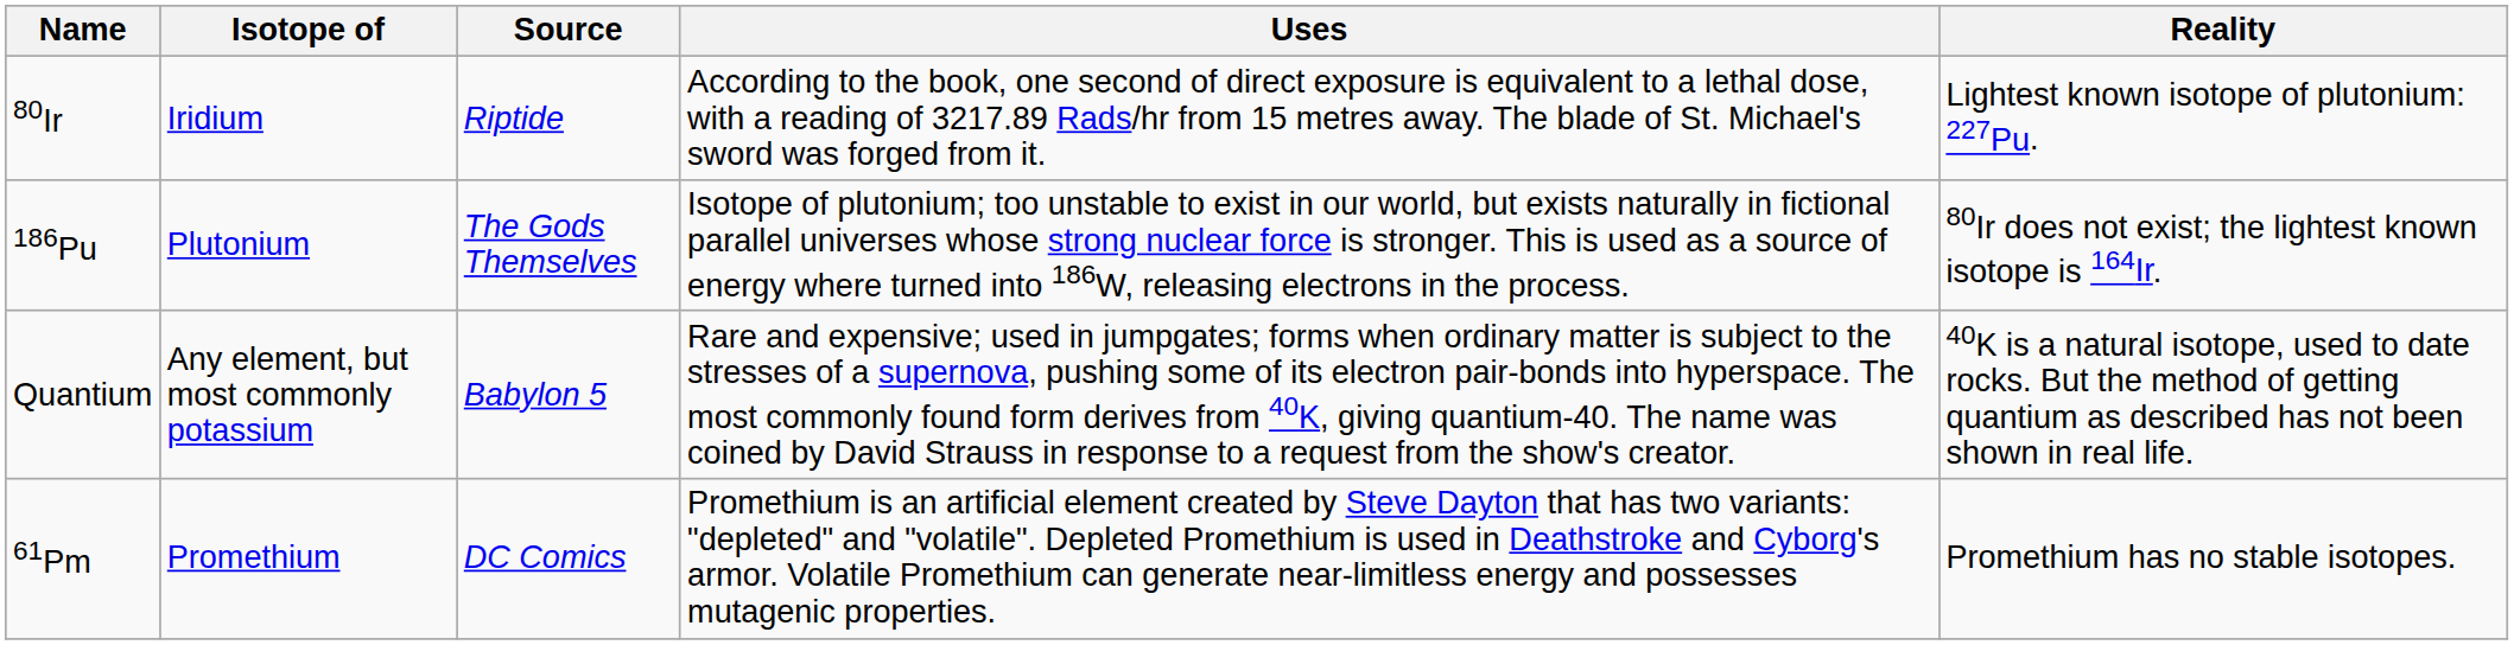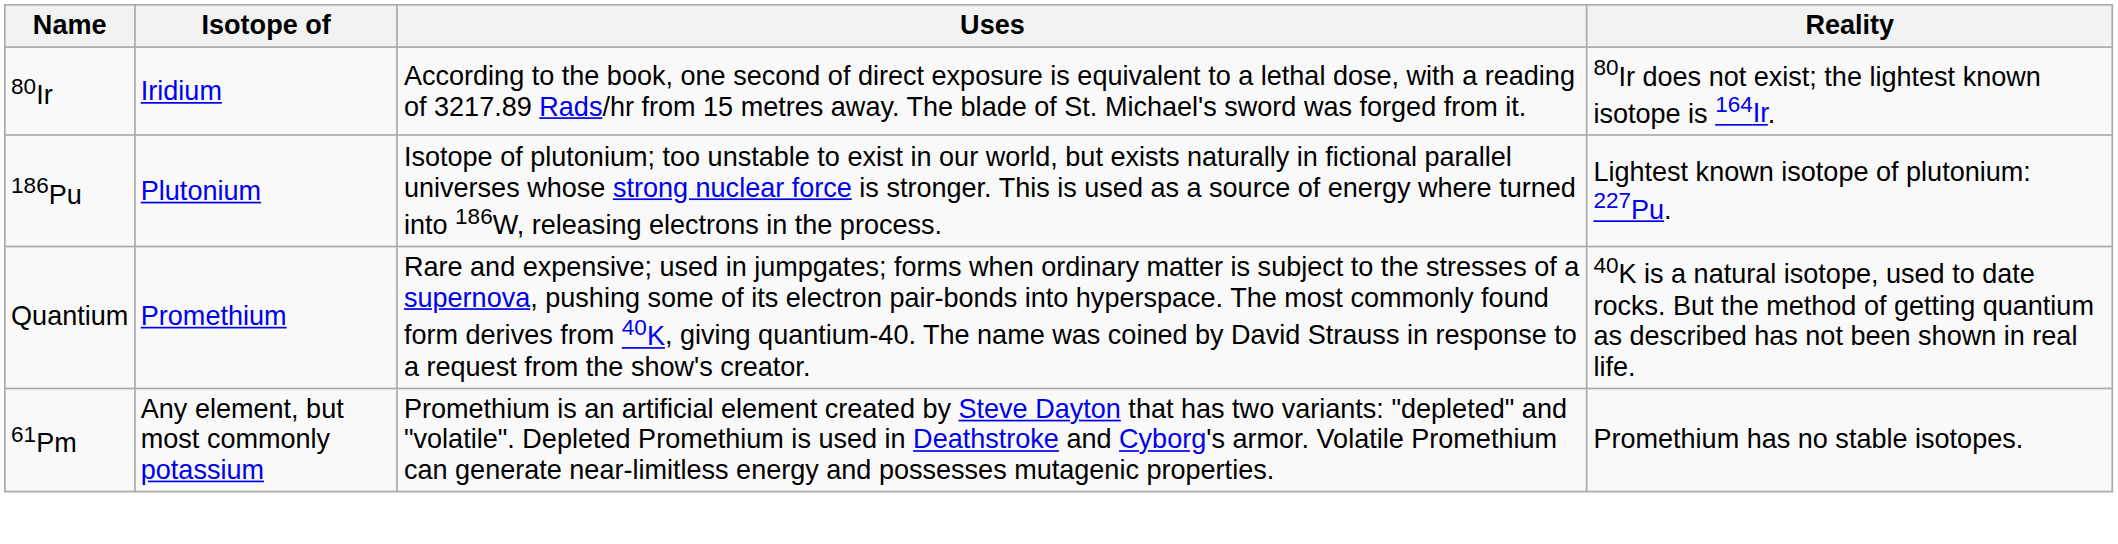- column: Source | Riptide | The Gods Themselves | Babylon 5 | DC Comics
80Ir | Reality: Lightest known isotope of plutonium: 227Pu. -> 80Ir does not exist; the lightest known isotope is 164Ir.
186Pu | Reality: 80Ir does not exist; the lightest known isotope is 164Ir. -> Lightest known isotope of plutonium: 227Pu.
Quantium | Isotope of: Any element, but most commonly potassium -> Promethium
61Pm | Isotope of: Promethium -> Any element, but most commonly potassium
